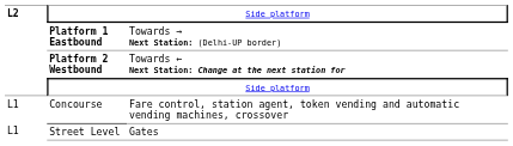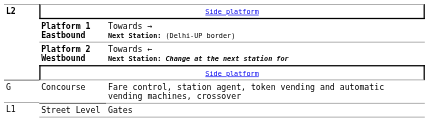Concourse | column 1: L1 -> G
